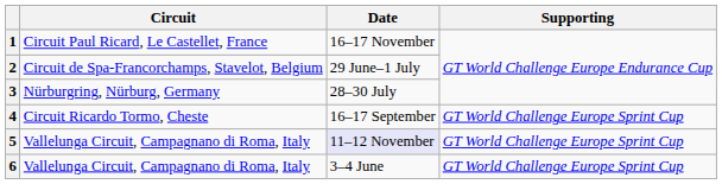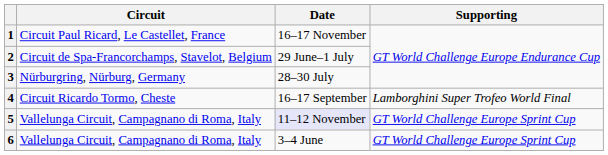4 | Supporting: GT World Challenge Europe Sprint Cup -> Lamborghini Super Trofeo World Final
